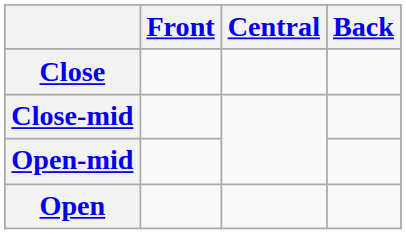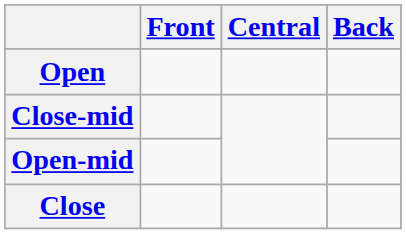rows swapped: Close <-> Open
